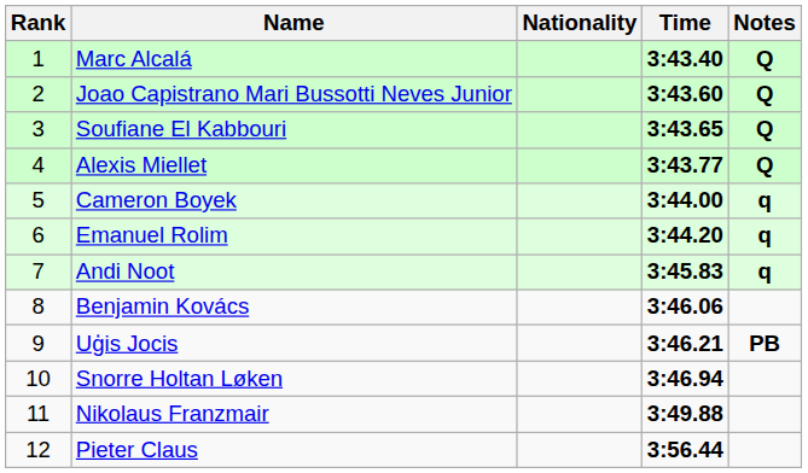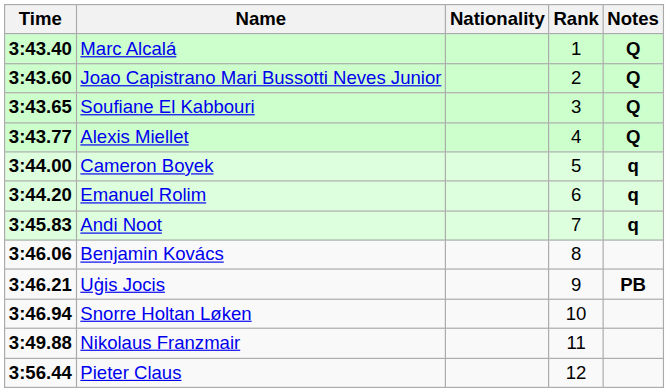columns swapped: Rank <-> Time
